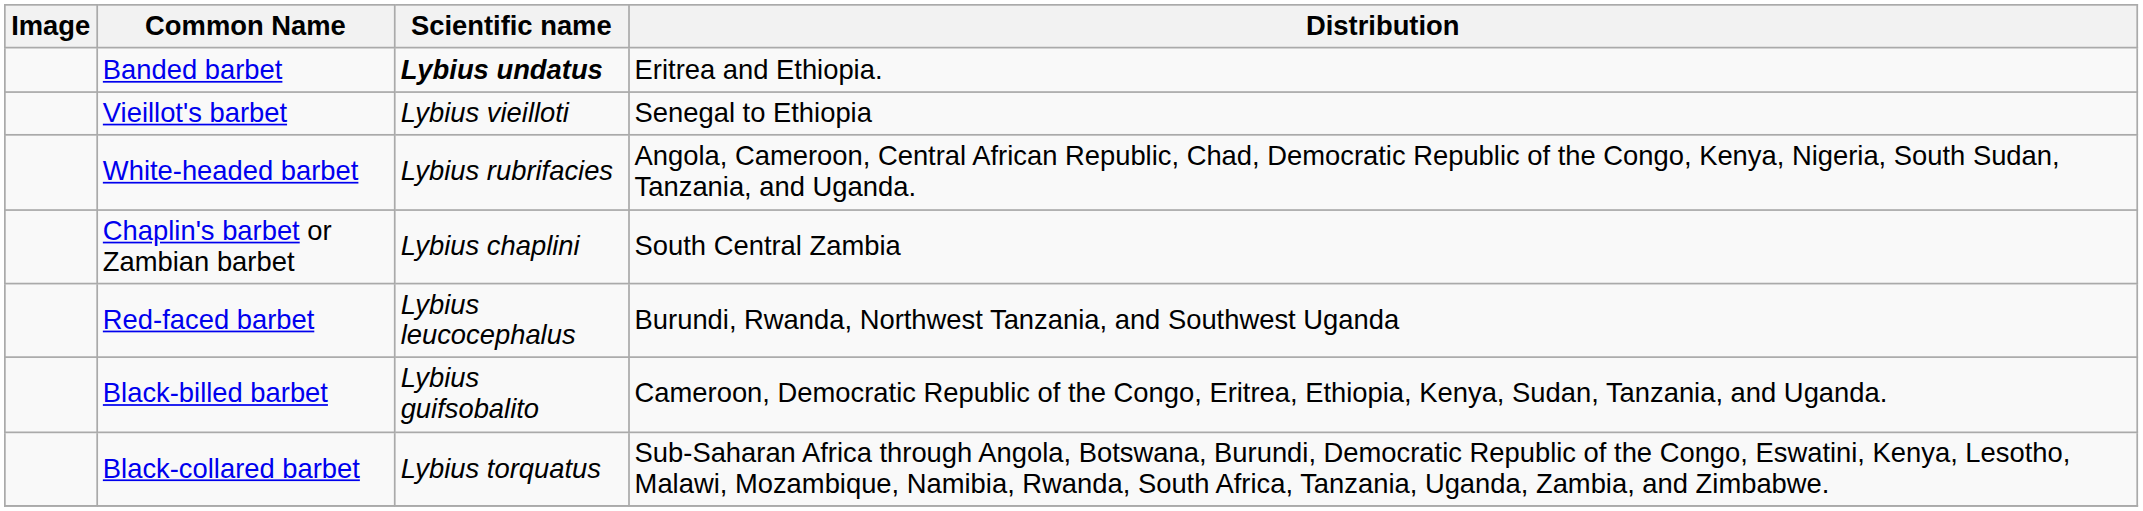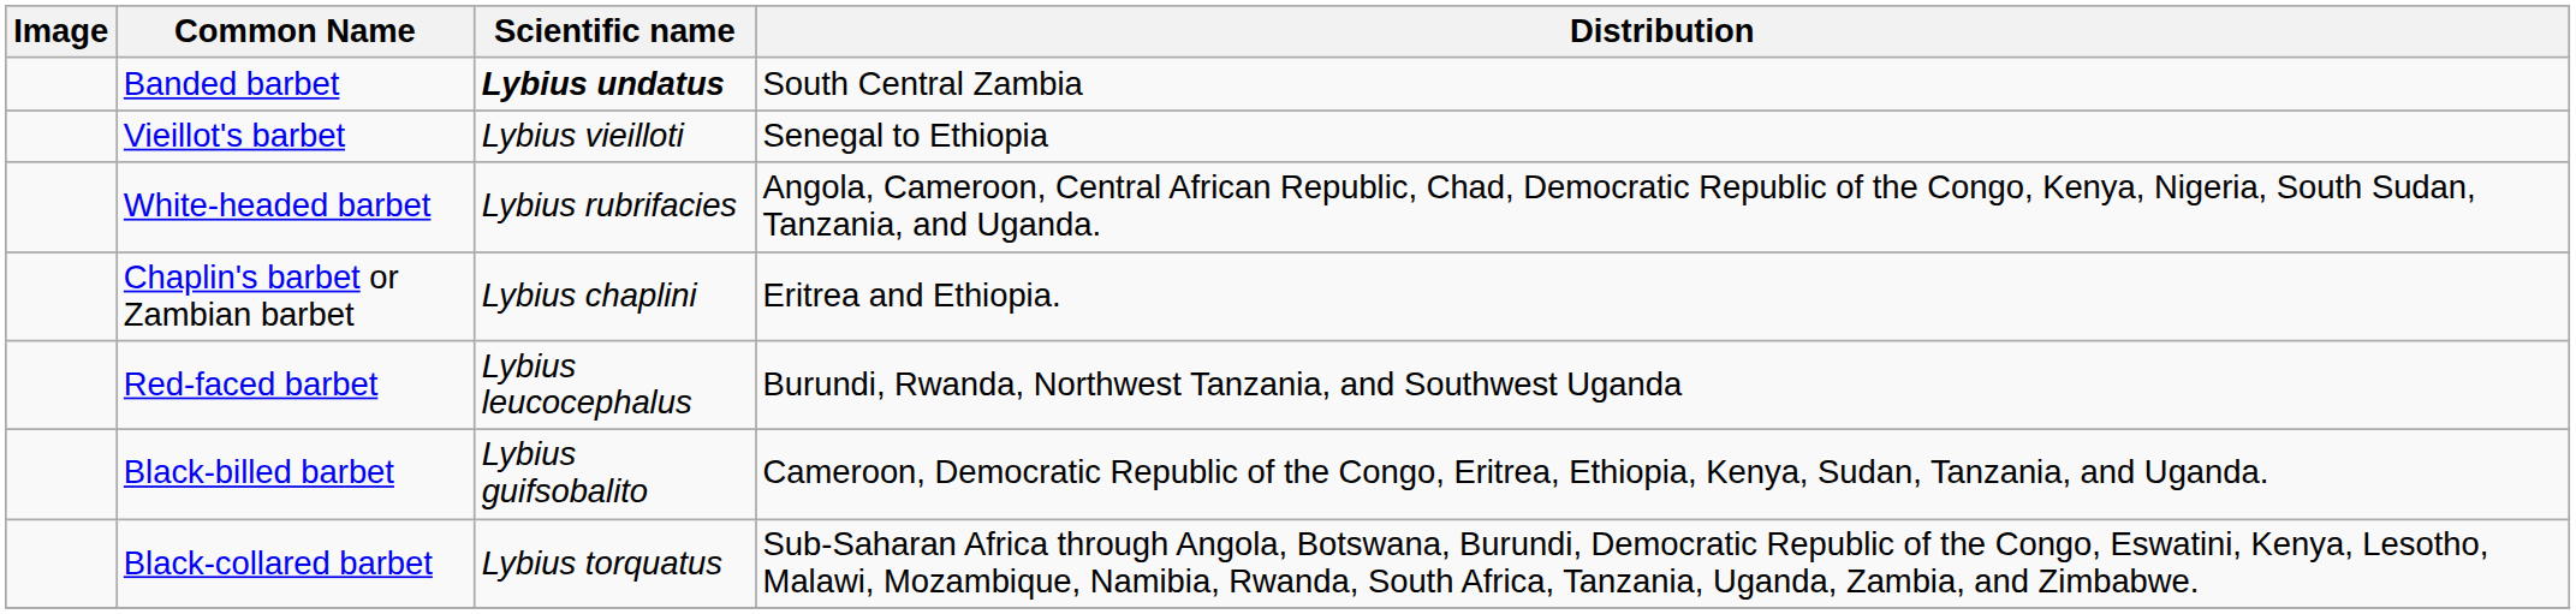Banded barbet | Distribution: Eritrea and Ethiopia. -> South Central Zambia
Chaplin's barbet or Zambian barbet | Distribution: South Central Zambia -> Eritrea and Ethiopia.
